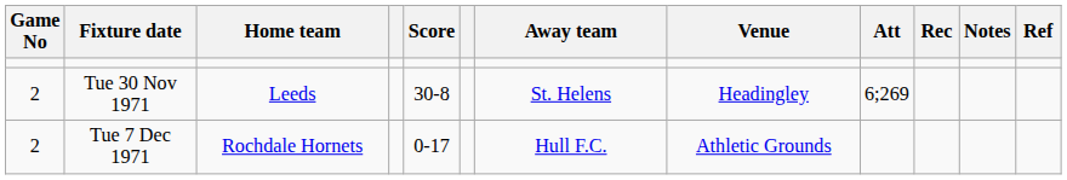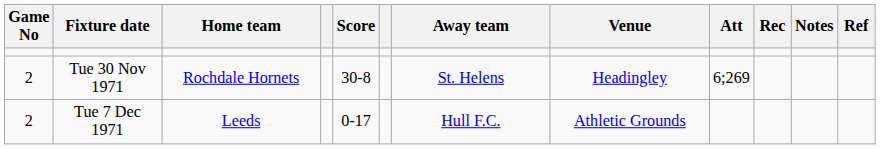Tue 30 Nov 1971 | Home team: Leeds -> Rochdale Hornets
Tue 7 Dec 1971 | Home team: Rochdale Hornets -> Leeds
